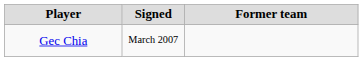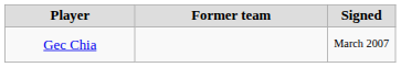columns swapped: Signed <-> Former team
